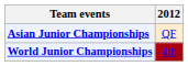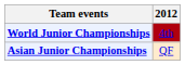rows swapped: World Junior Championships <-> Asian Junior Championships
